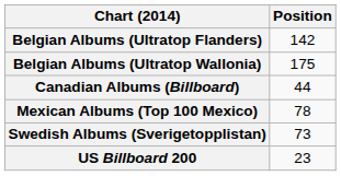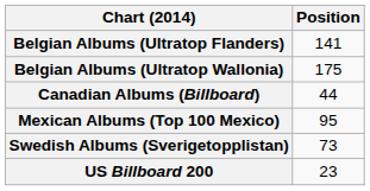Belgian Albums (Ultratop Flanders) | Position: 142 -> 141
Mexican Albums (Top 100 Mexico) | Position: 78 -> 95
